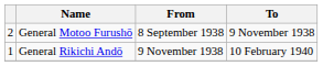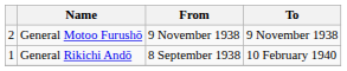General Motoo Furushō | From: 8 September 1938 -> 9 November 1938
General Rikichi Andō | From: 9 November 1938 -> 8 September 1938
